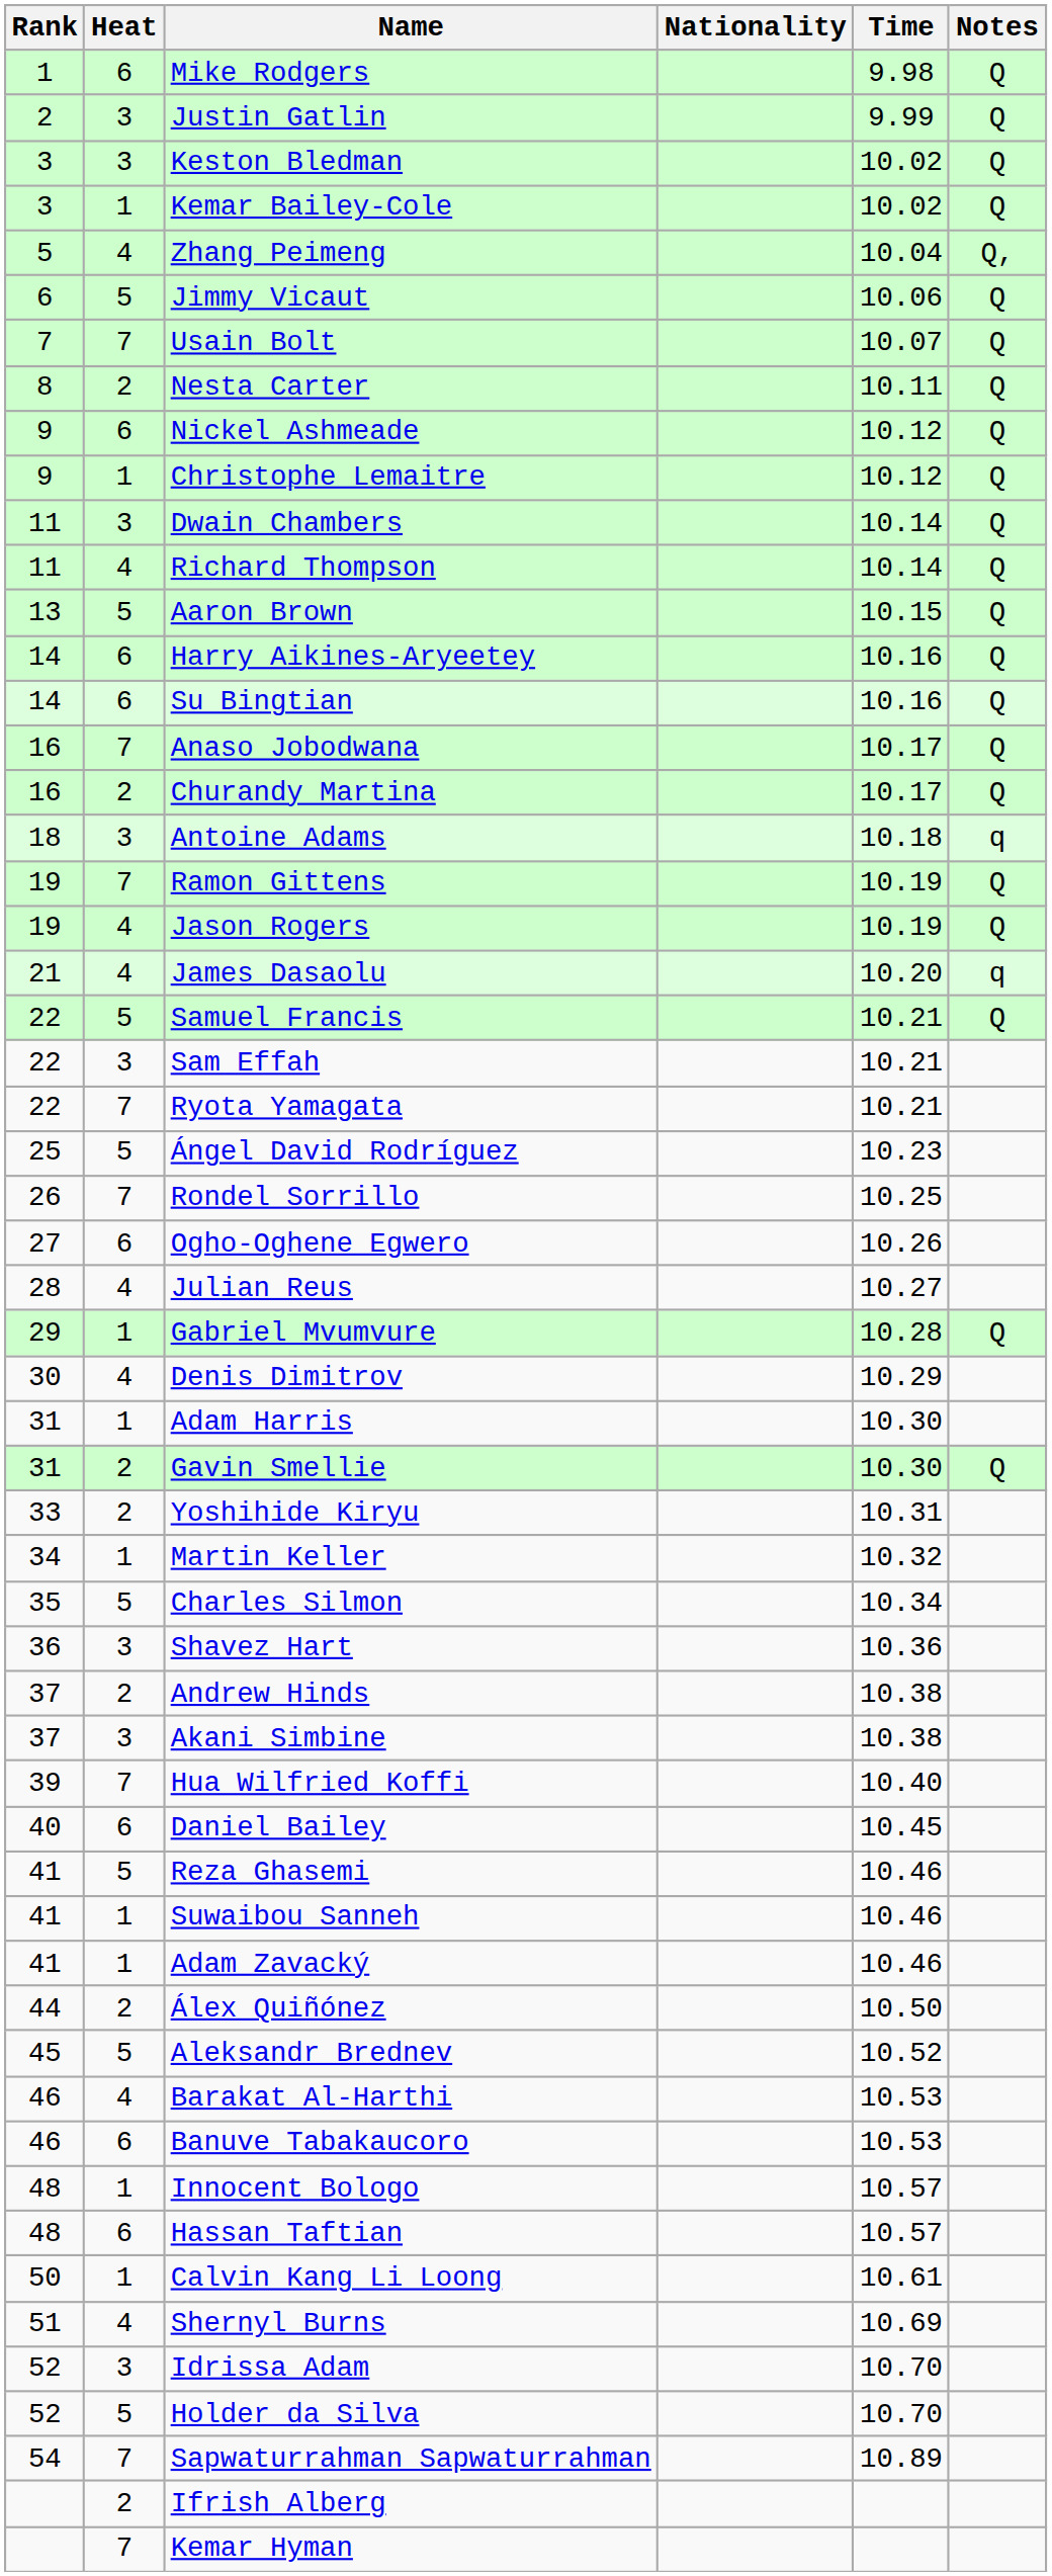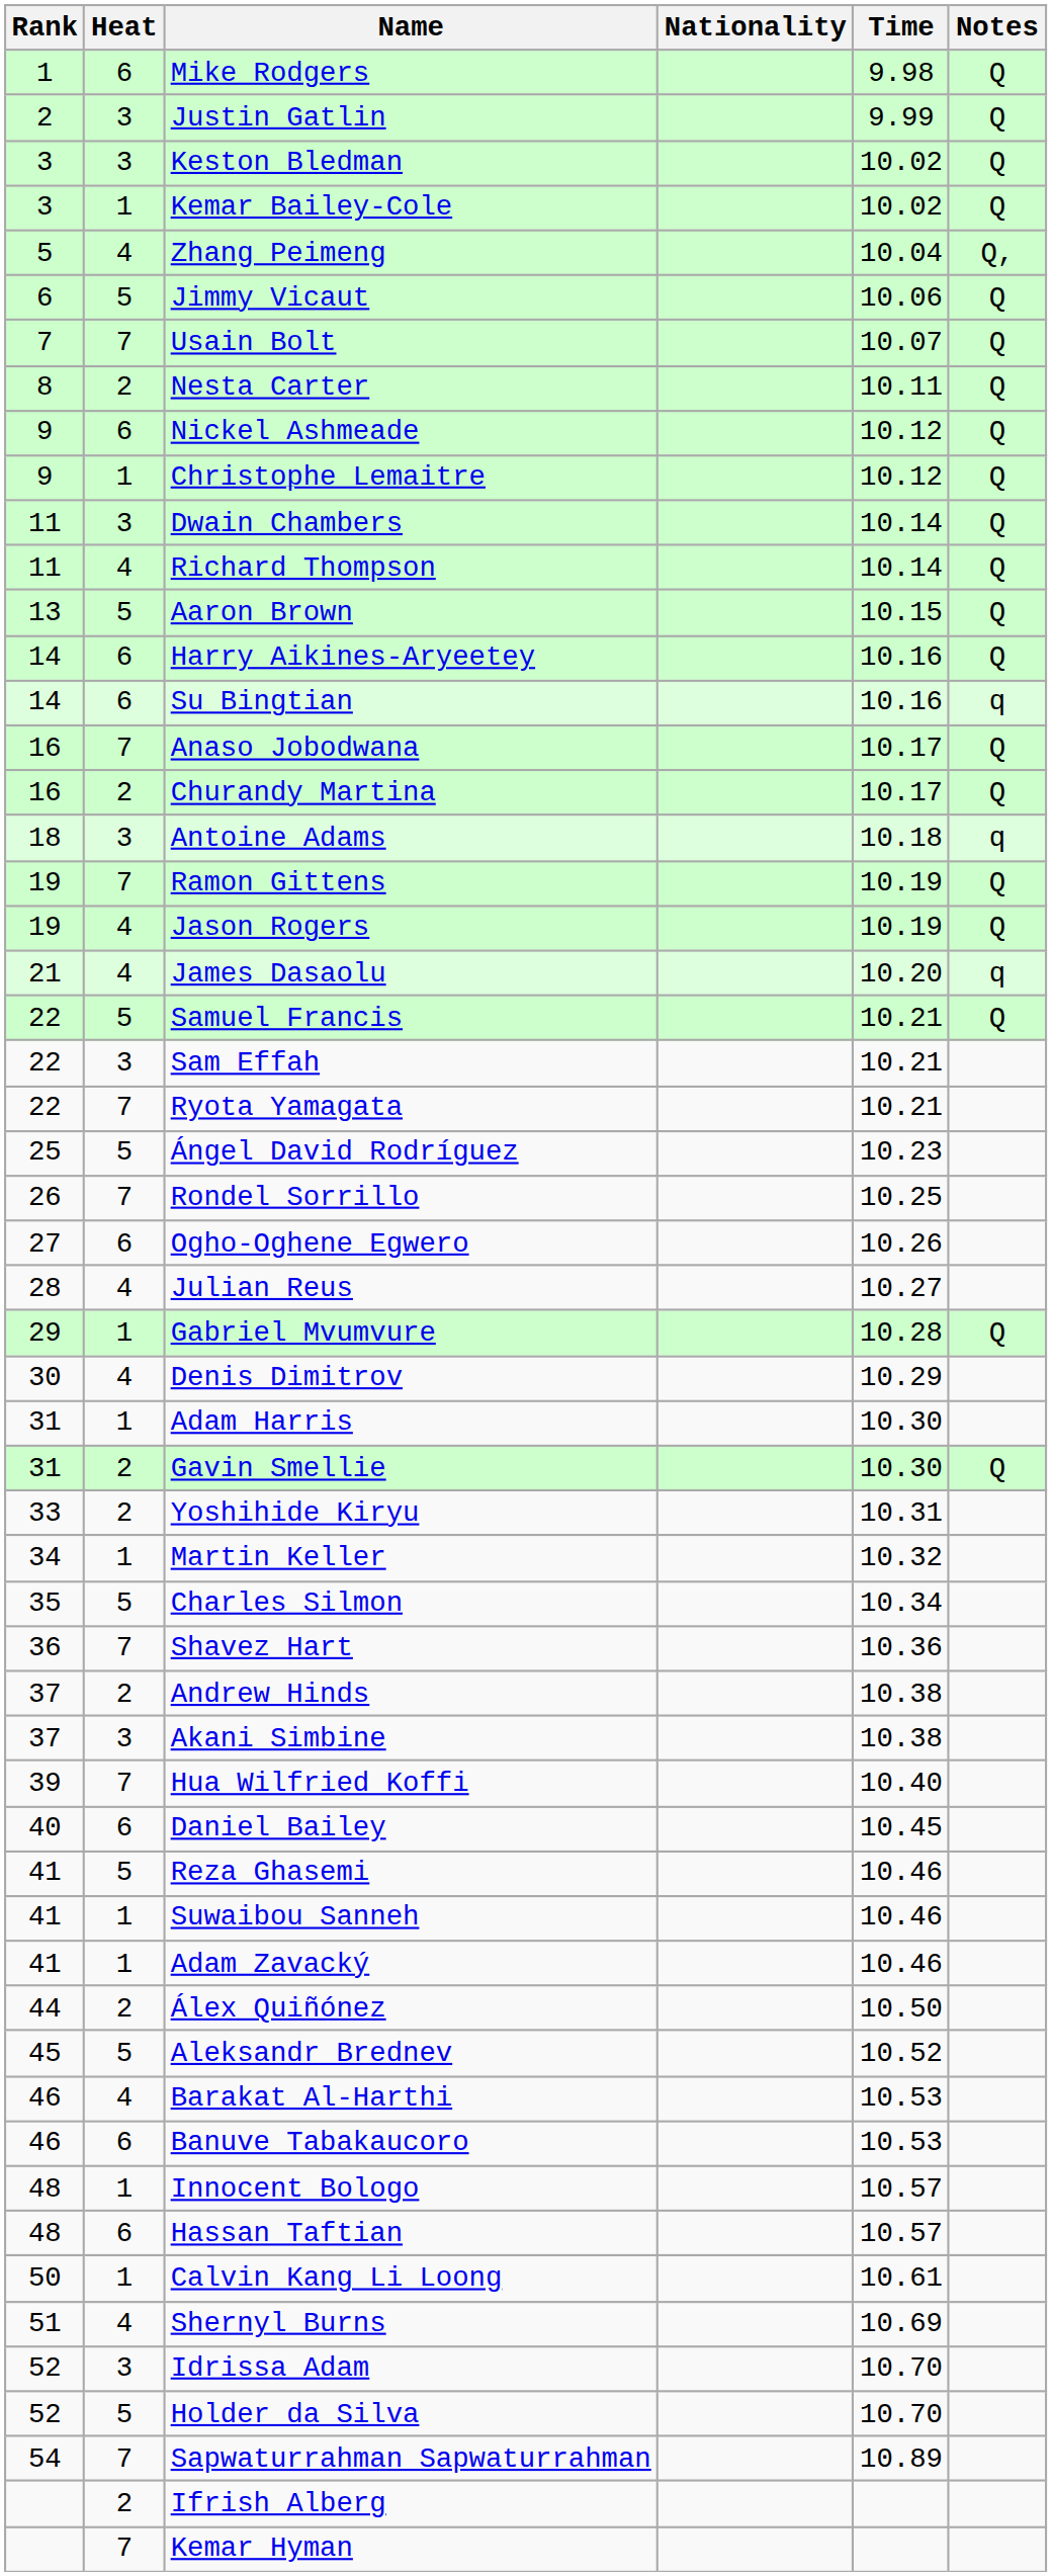Su Bingtian | Notes: Q -> q
Shavez Hart | Heat: 3 -> 7
